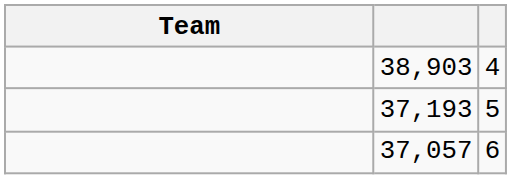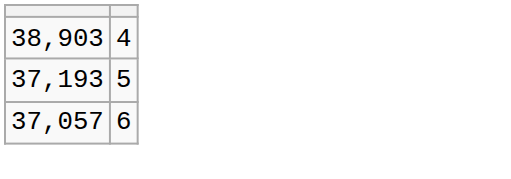- column: Team
